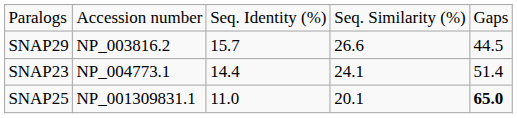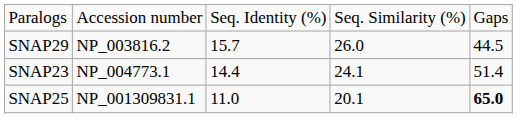SNAP29 | column 4: 26.6 -> 26.0
